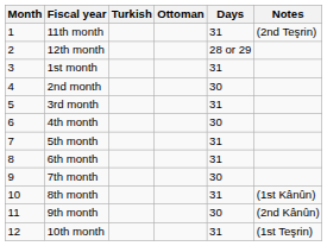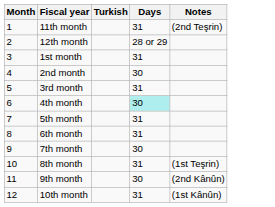- column: Ottoman
4th month | Days: no background -> paleturquoise background
8th month | Notes: (1st Kânûn) -> (1st Teşrin)
10th month | Notes: (1st Teşrin) -> (1st Kânûn)
